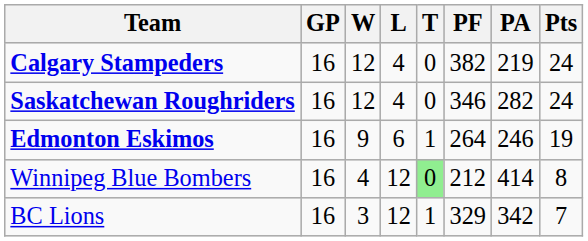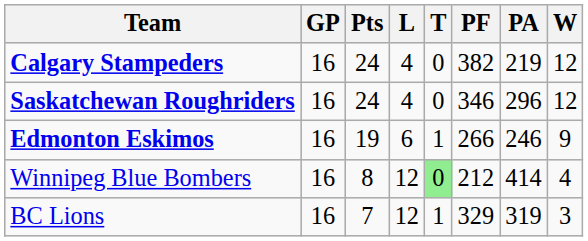columns swapped: W <-> Pts
Saskatchewan Roughriders | PA: 282 -> 296
Edmonton Eskimos | PF: 264 -> 266
BC Lions | PA: 342 -> 319
